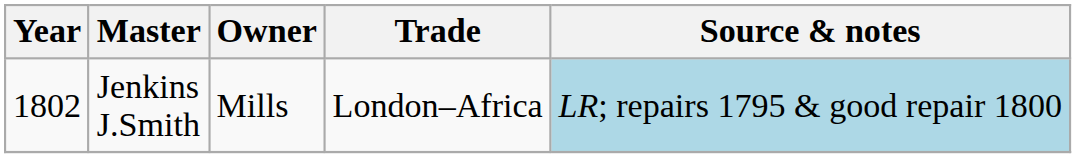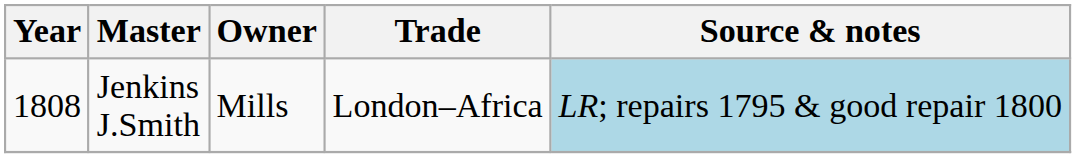Jenkins J.Smith | Year: 1802 -> 1808
